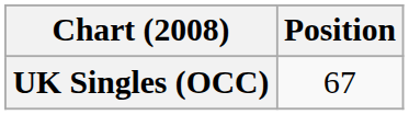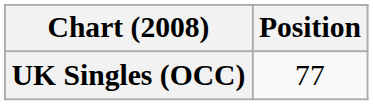UK Singles (OCC) | Position: 67 -> 77
